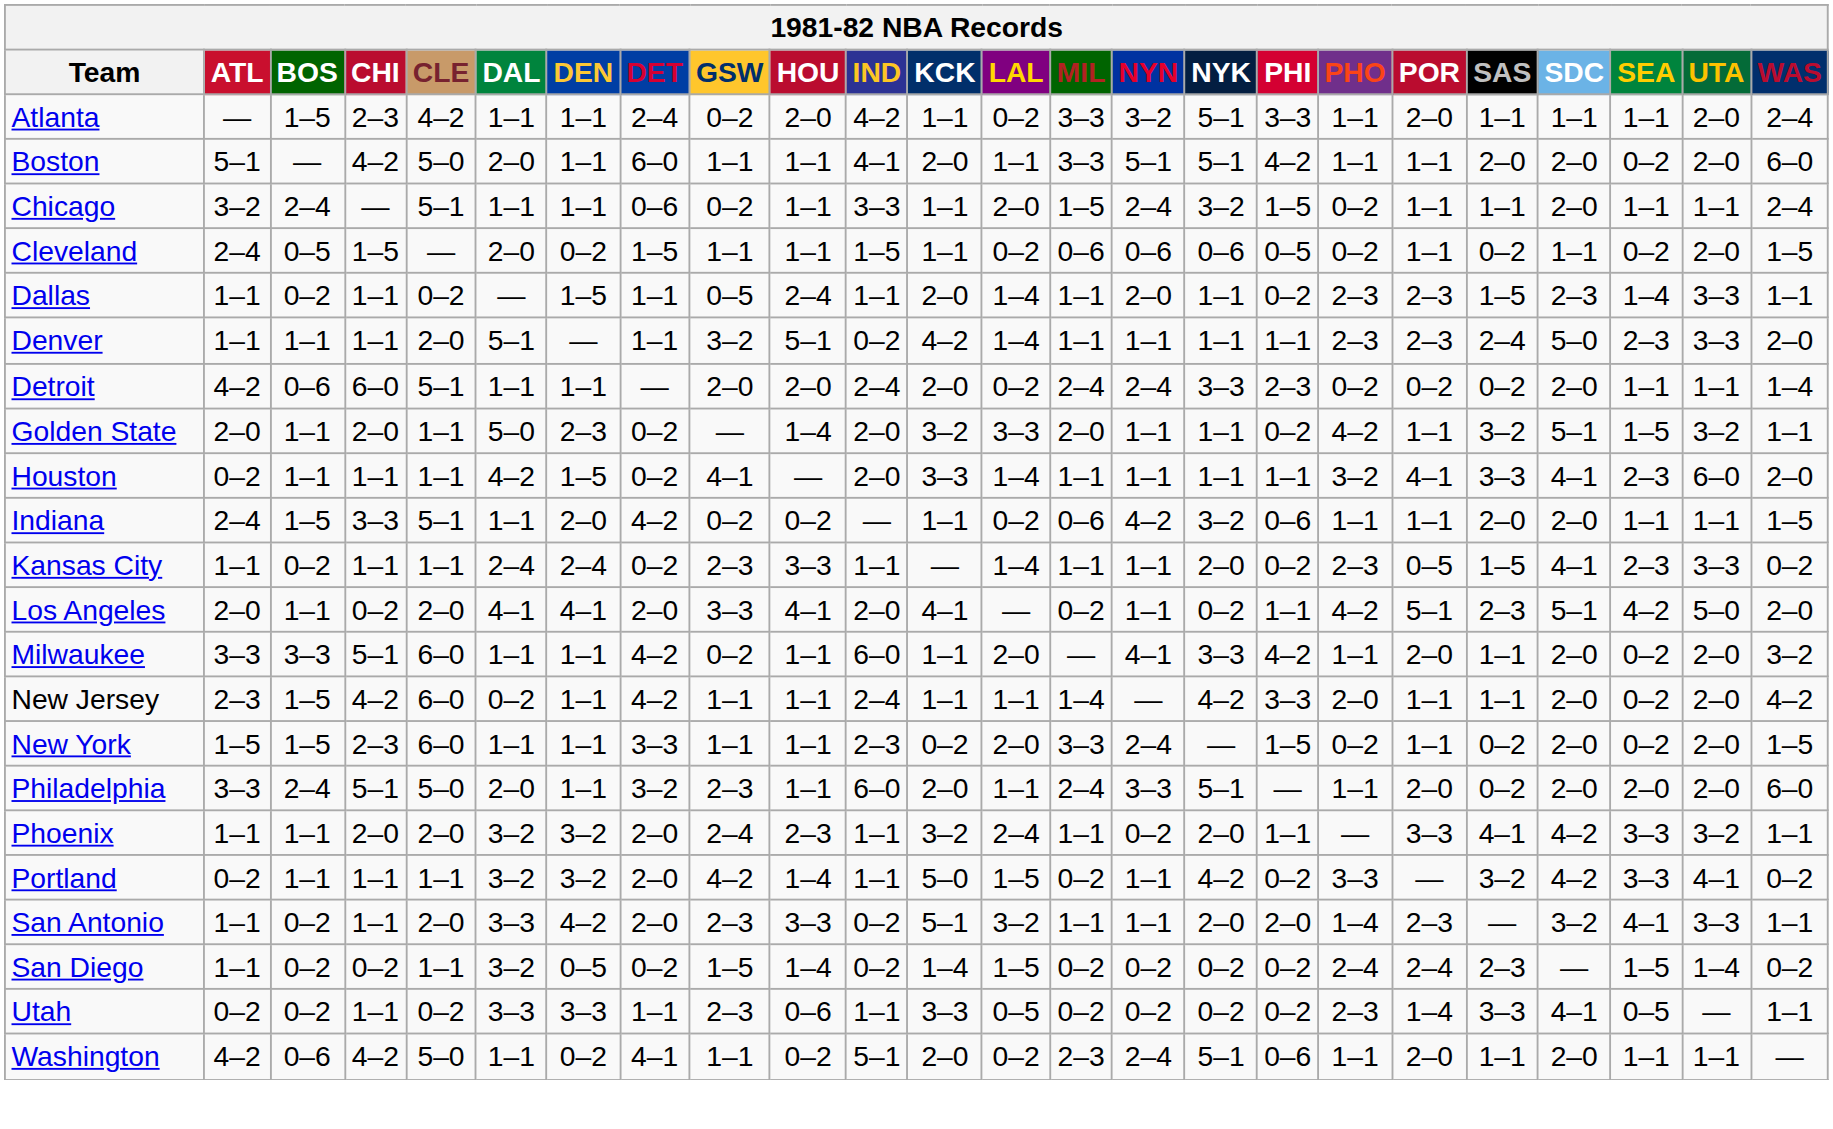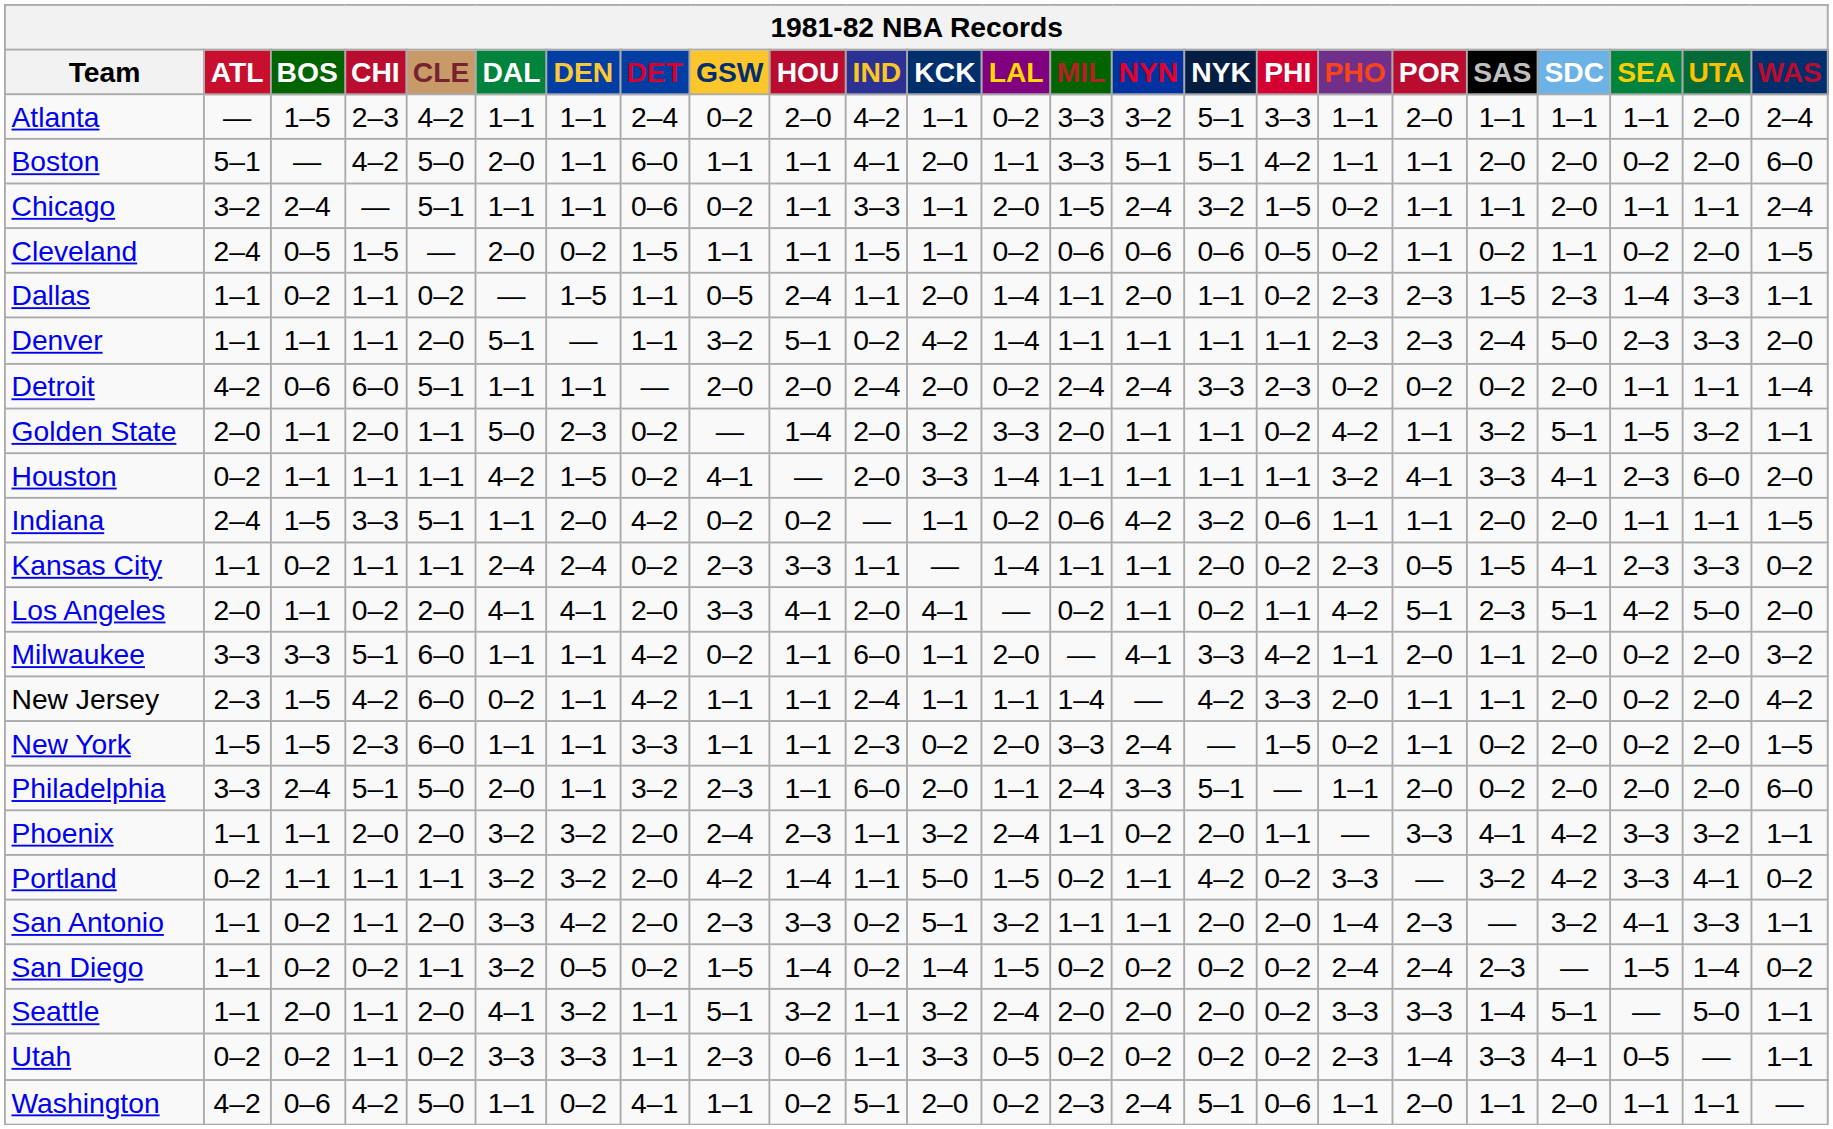+ row: Seattle | 1–1 | 2–0 | 1–1 | 2–0 | 4–1 | 3–2 | 1–1 | 5–1 | 3–2 | 1–1 | 3–2 | 2–4 | 2–0 | 2–0 | 2–0 | 0–2 | 3–3 | 3–3 | 1–4 | 5–1 | — | 5–0 | 1–1
